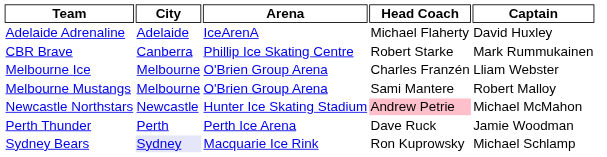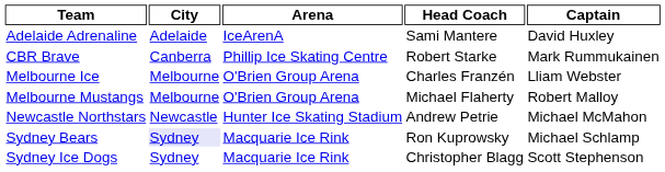Adelaide Adrenaline | Head Coach: Michael Flaherty -> Sami Mantere
Melbourne Mustangs | Head Coach: Sami Mantere -> Michael Flaherty
Newcastle Northstars | Head Coach: pink background -> no background
- row: Perth Thunder | Perth | Perth Ice Arena | Dave Ruck | Jamie Woodman
+ row: Sydney Ice Dogs | Sydney | Macquarie Ice Rink | Christopher Blagg | Scott Stephenson
